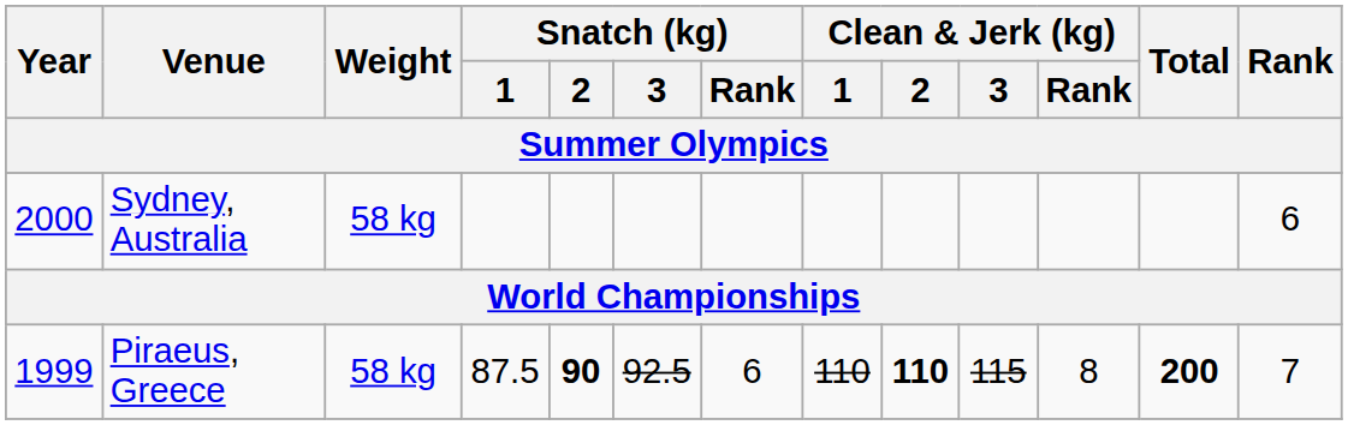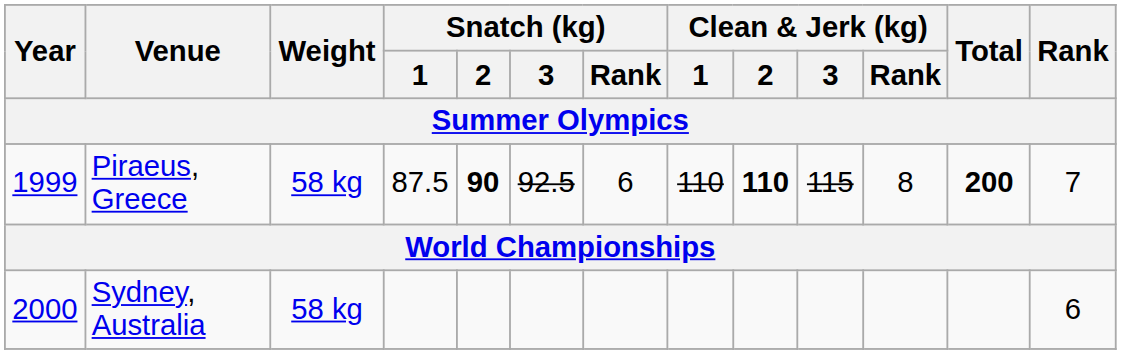rows swapped: Sydney, Australia <-> Piraeus, Greece
